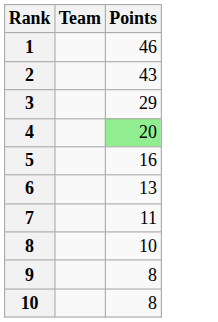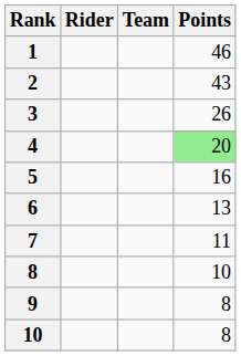+ column: Rider
3 | Points: 29 -> 26
